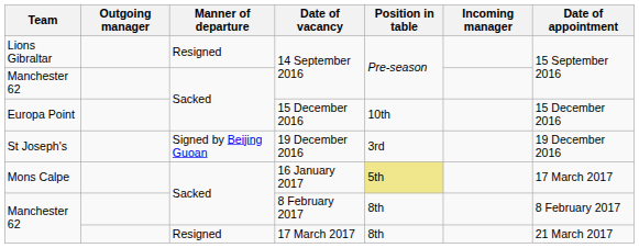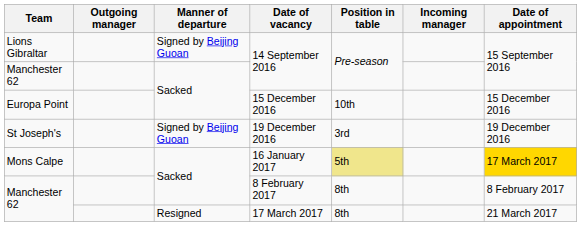Lions Gibraltar / 14 September 2016 | Manner of departure: Resigned -> Signed by Beijing Guoan
16 January 2017 | Date of appointment: no background -> gold background
